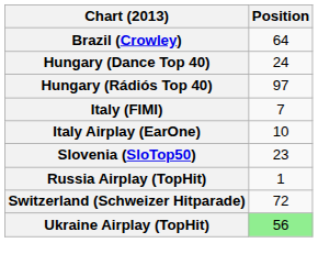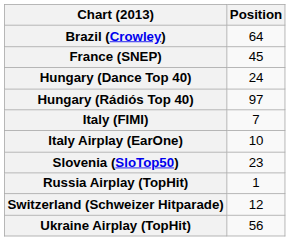+ row: France (SNEP) | 45
Switzerland (Schweizer Hitparade) | Position: 72 -> 12
Ukraine Airplay (TopHit) | Position: lightgreen background -> no background
